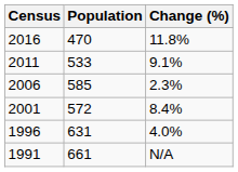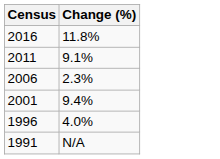- column: Population | 470 | 533 | 585 | 572 | 631 | 661
2001 | Change (%): 8.4% -> 9.4%
